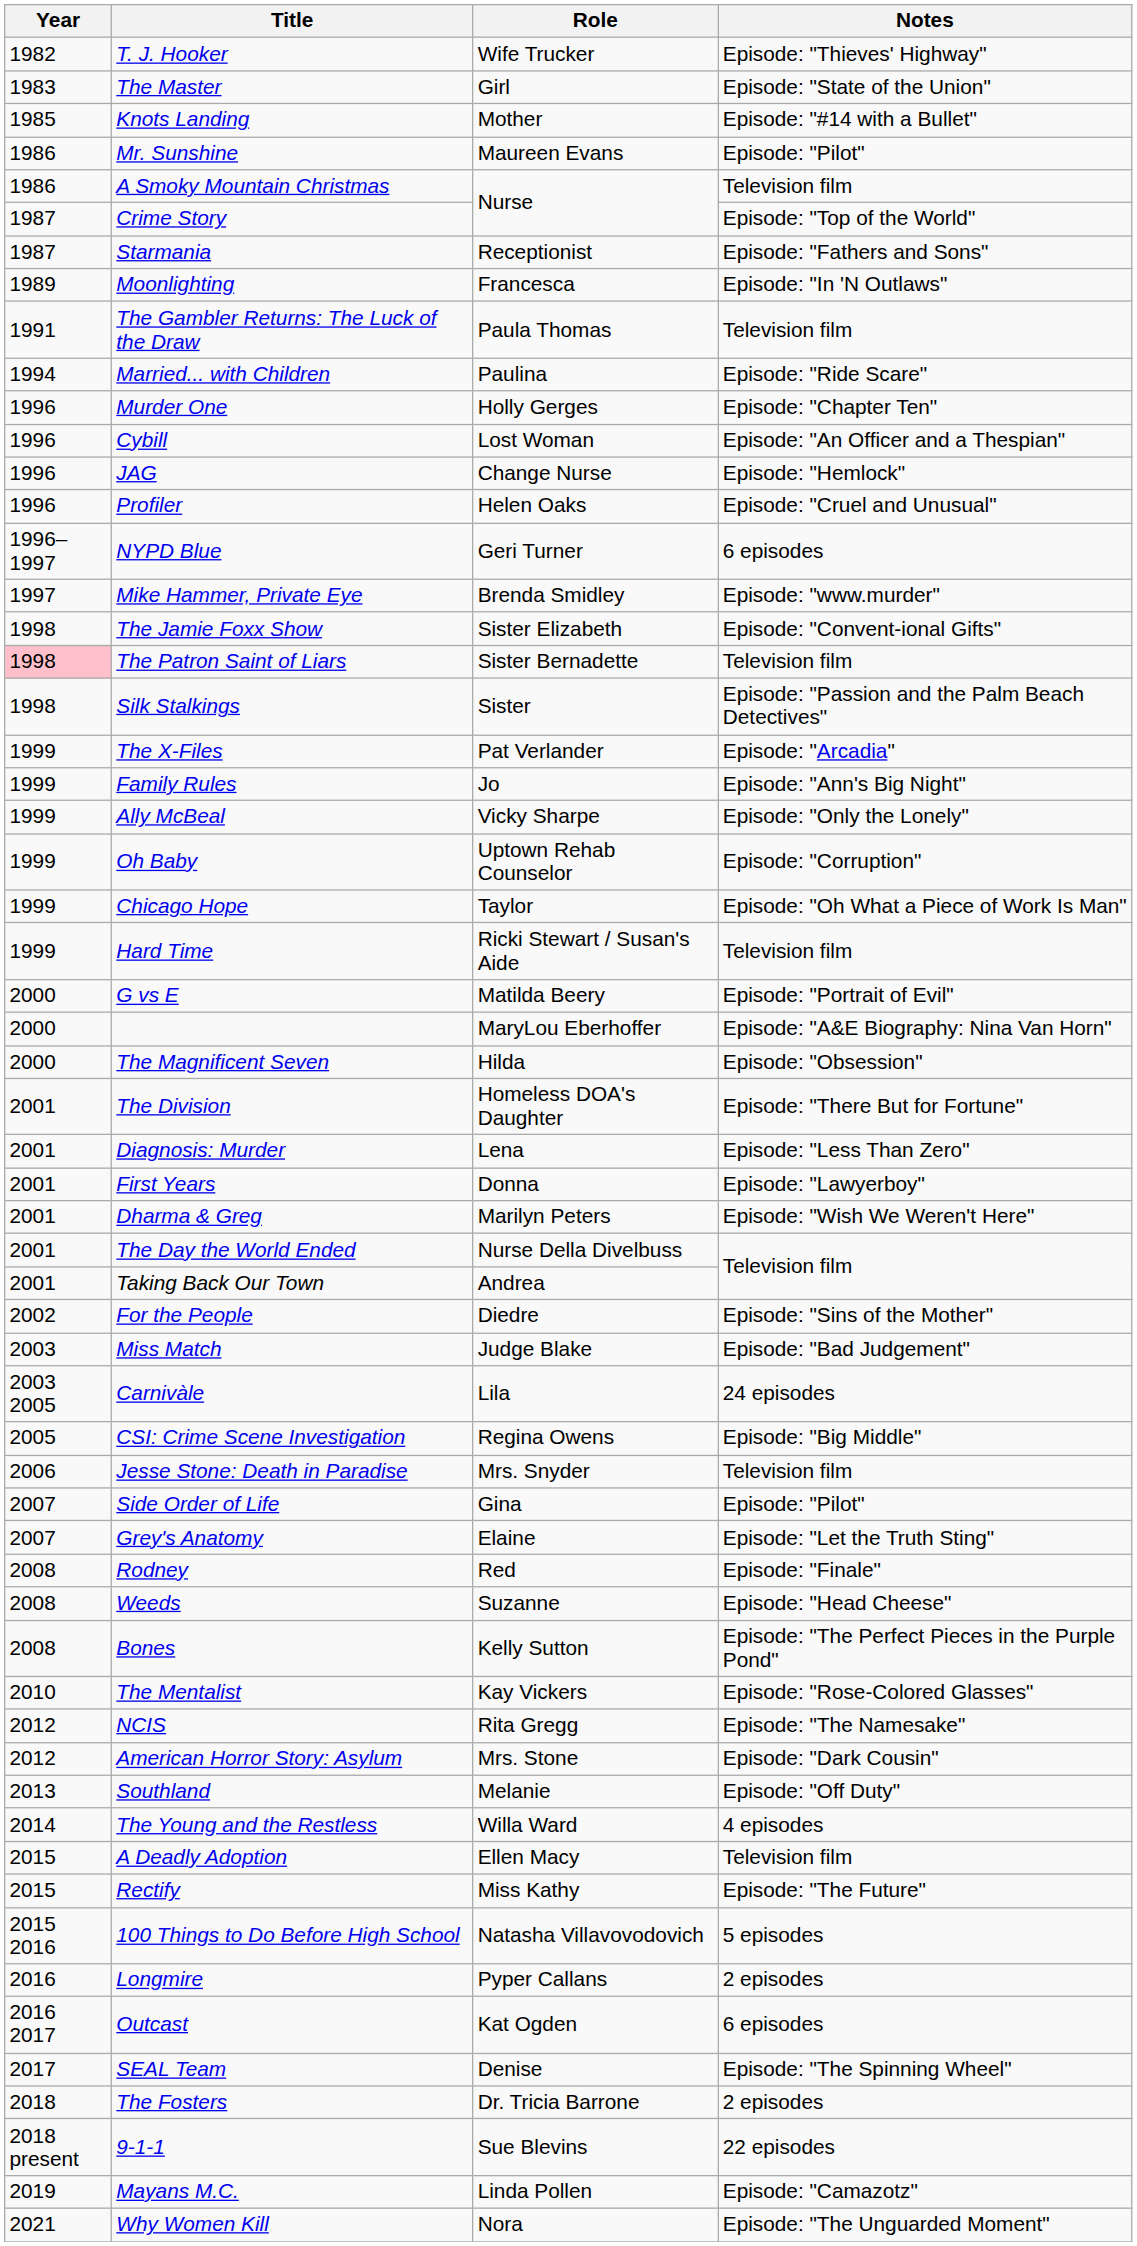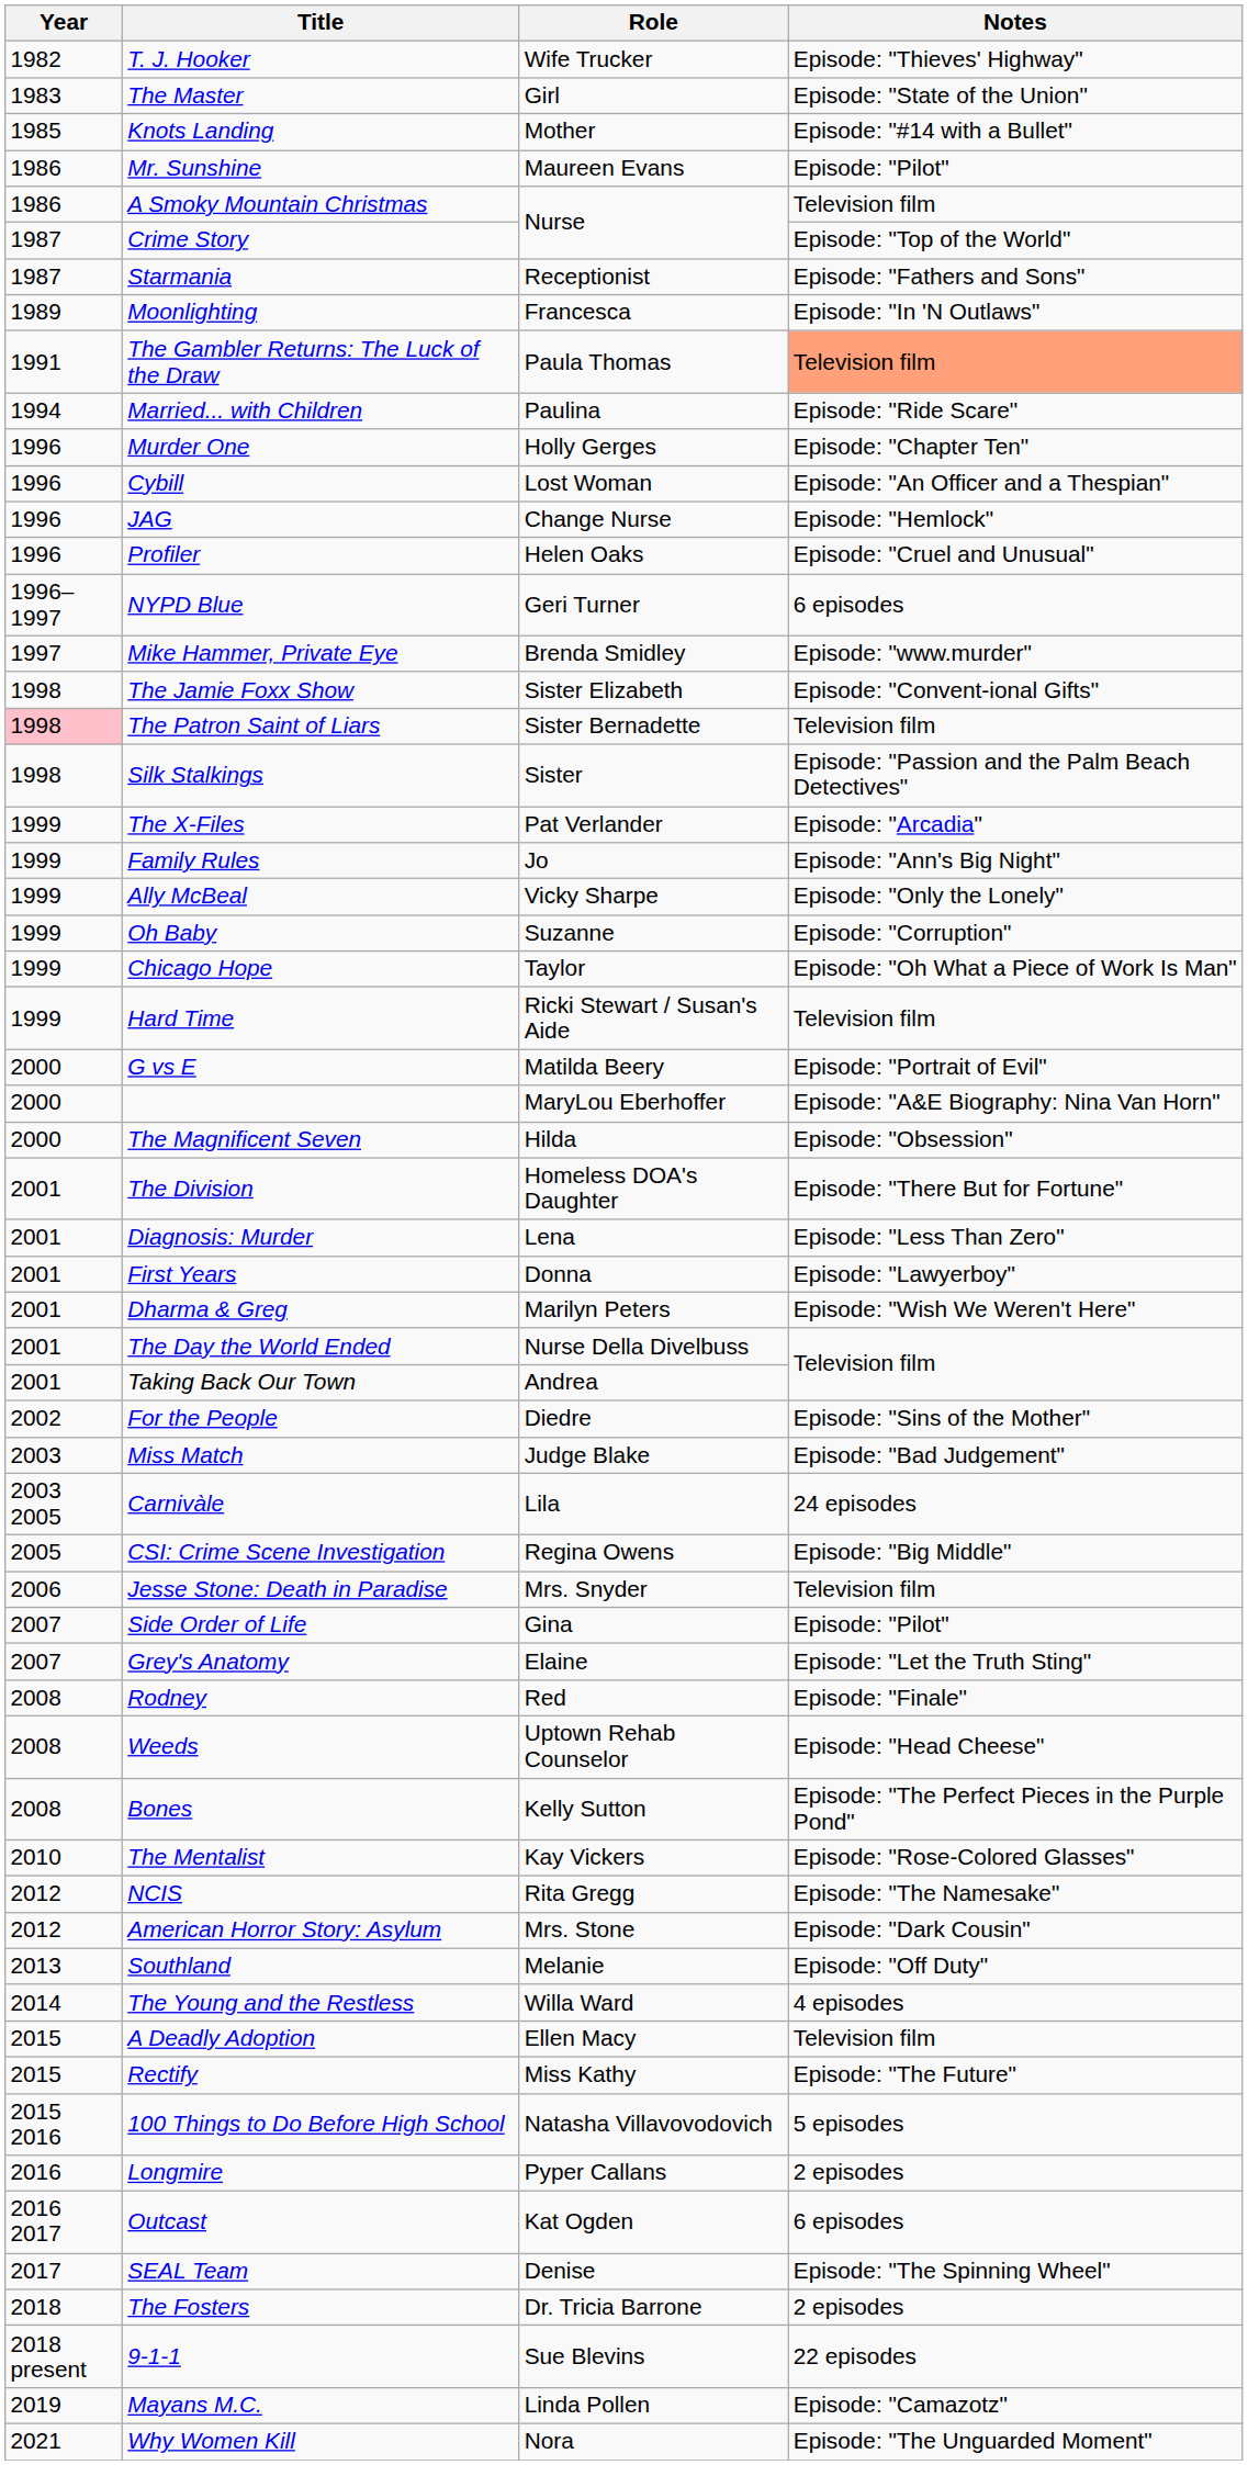The Gambler Returns: The Luck of the Draw | Notes: no background -> lightsalmon background
Oh Baby | Role: Uptown Rehab Counselor -> Suzanne
Weeds | Role: Suzanne -> Uptown Rehab Counselor
